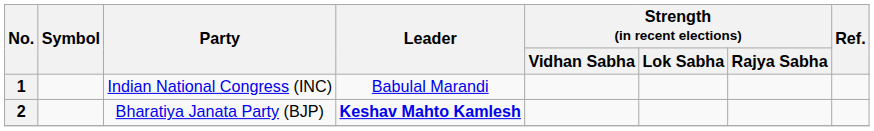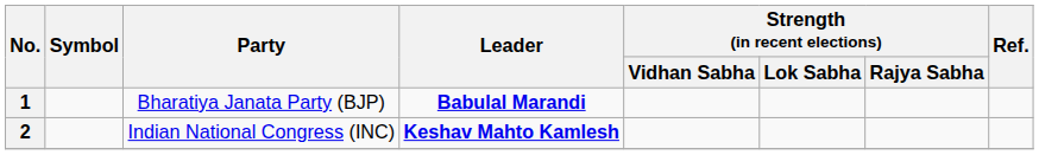1 | Party: Indian National Congress (INC) -> Bharatiya Janata Party (BJP)
1 | Leader: normal -> bold
2 | Party: Bharatiya Janata Party (BJP) -> Indian National Congress (INC)
